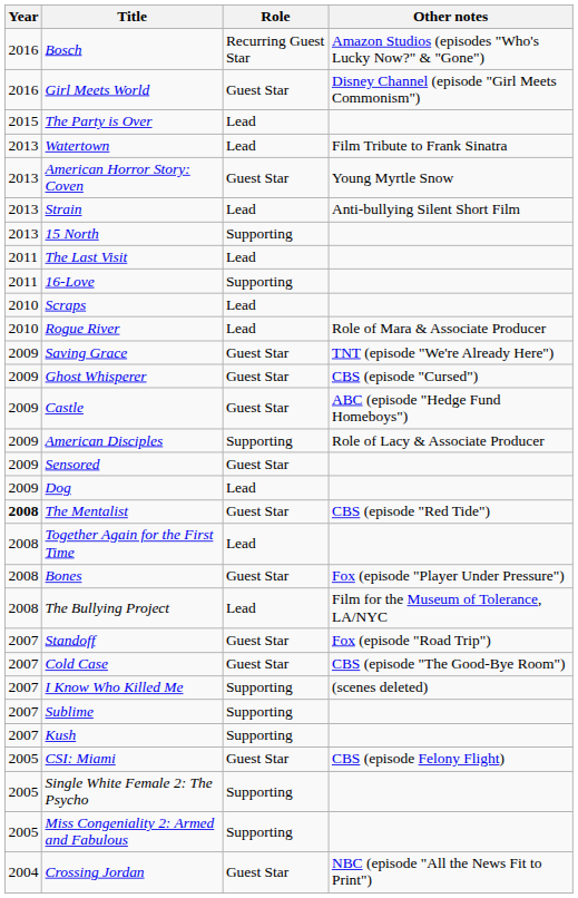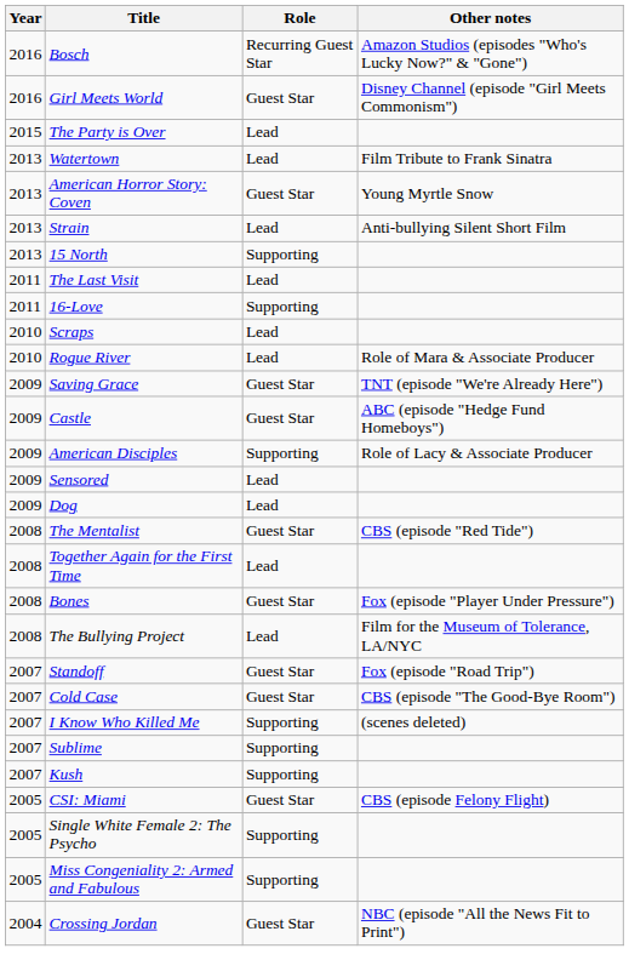- row: 2009 | Ghost Whisperer | Guest Star | CBS (episode "Cursed")
Sensored | Role: Guest Star -> Lead
The Mentalist | Year: bold -> normal
